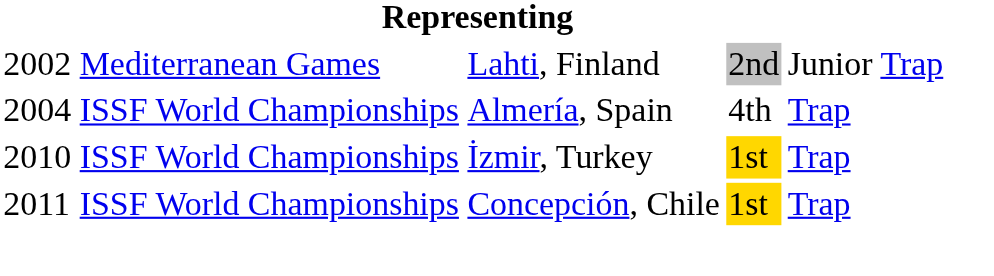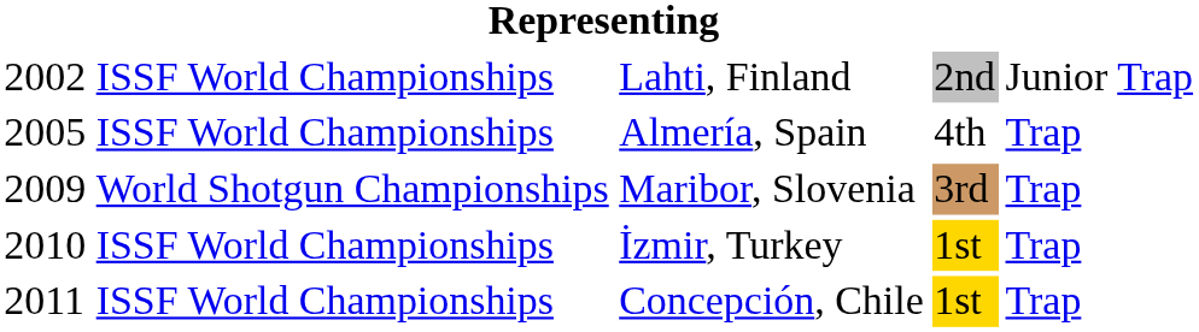Lahti, Finland | column 2: Mediterranean Games -> ISSF World Championships
Almería, Spain | column 1: 2004 -> 2005
+ row: 2009 | World Shotgun Championships | Maribor, Slovenia | 3rd | Trap
